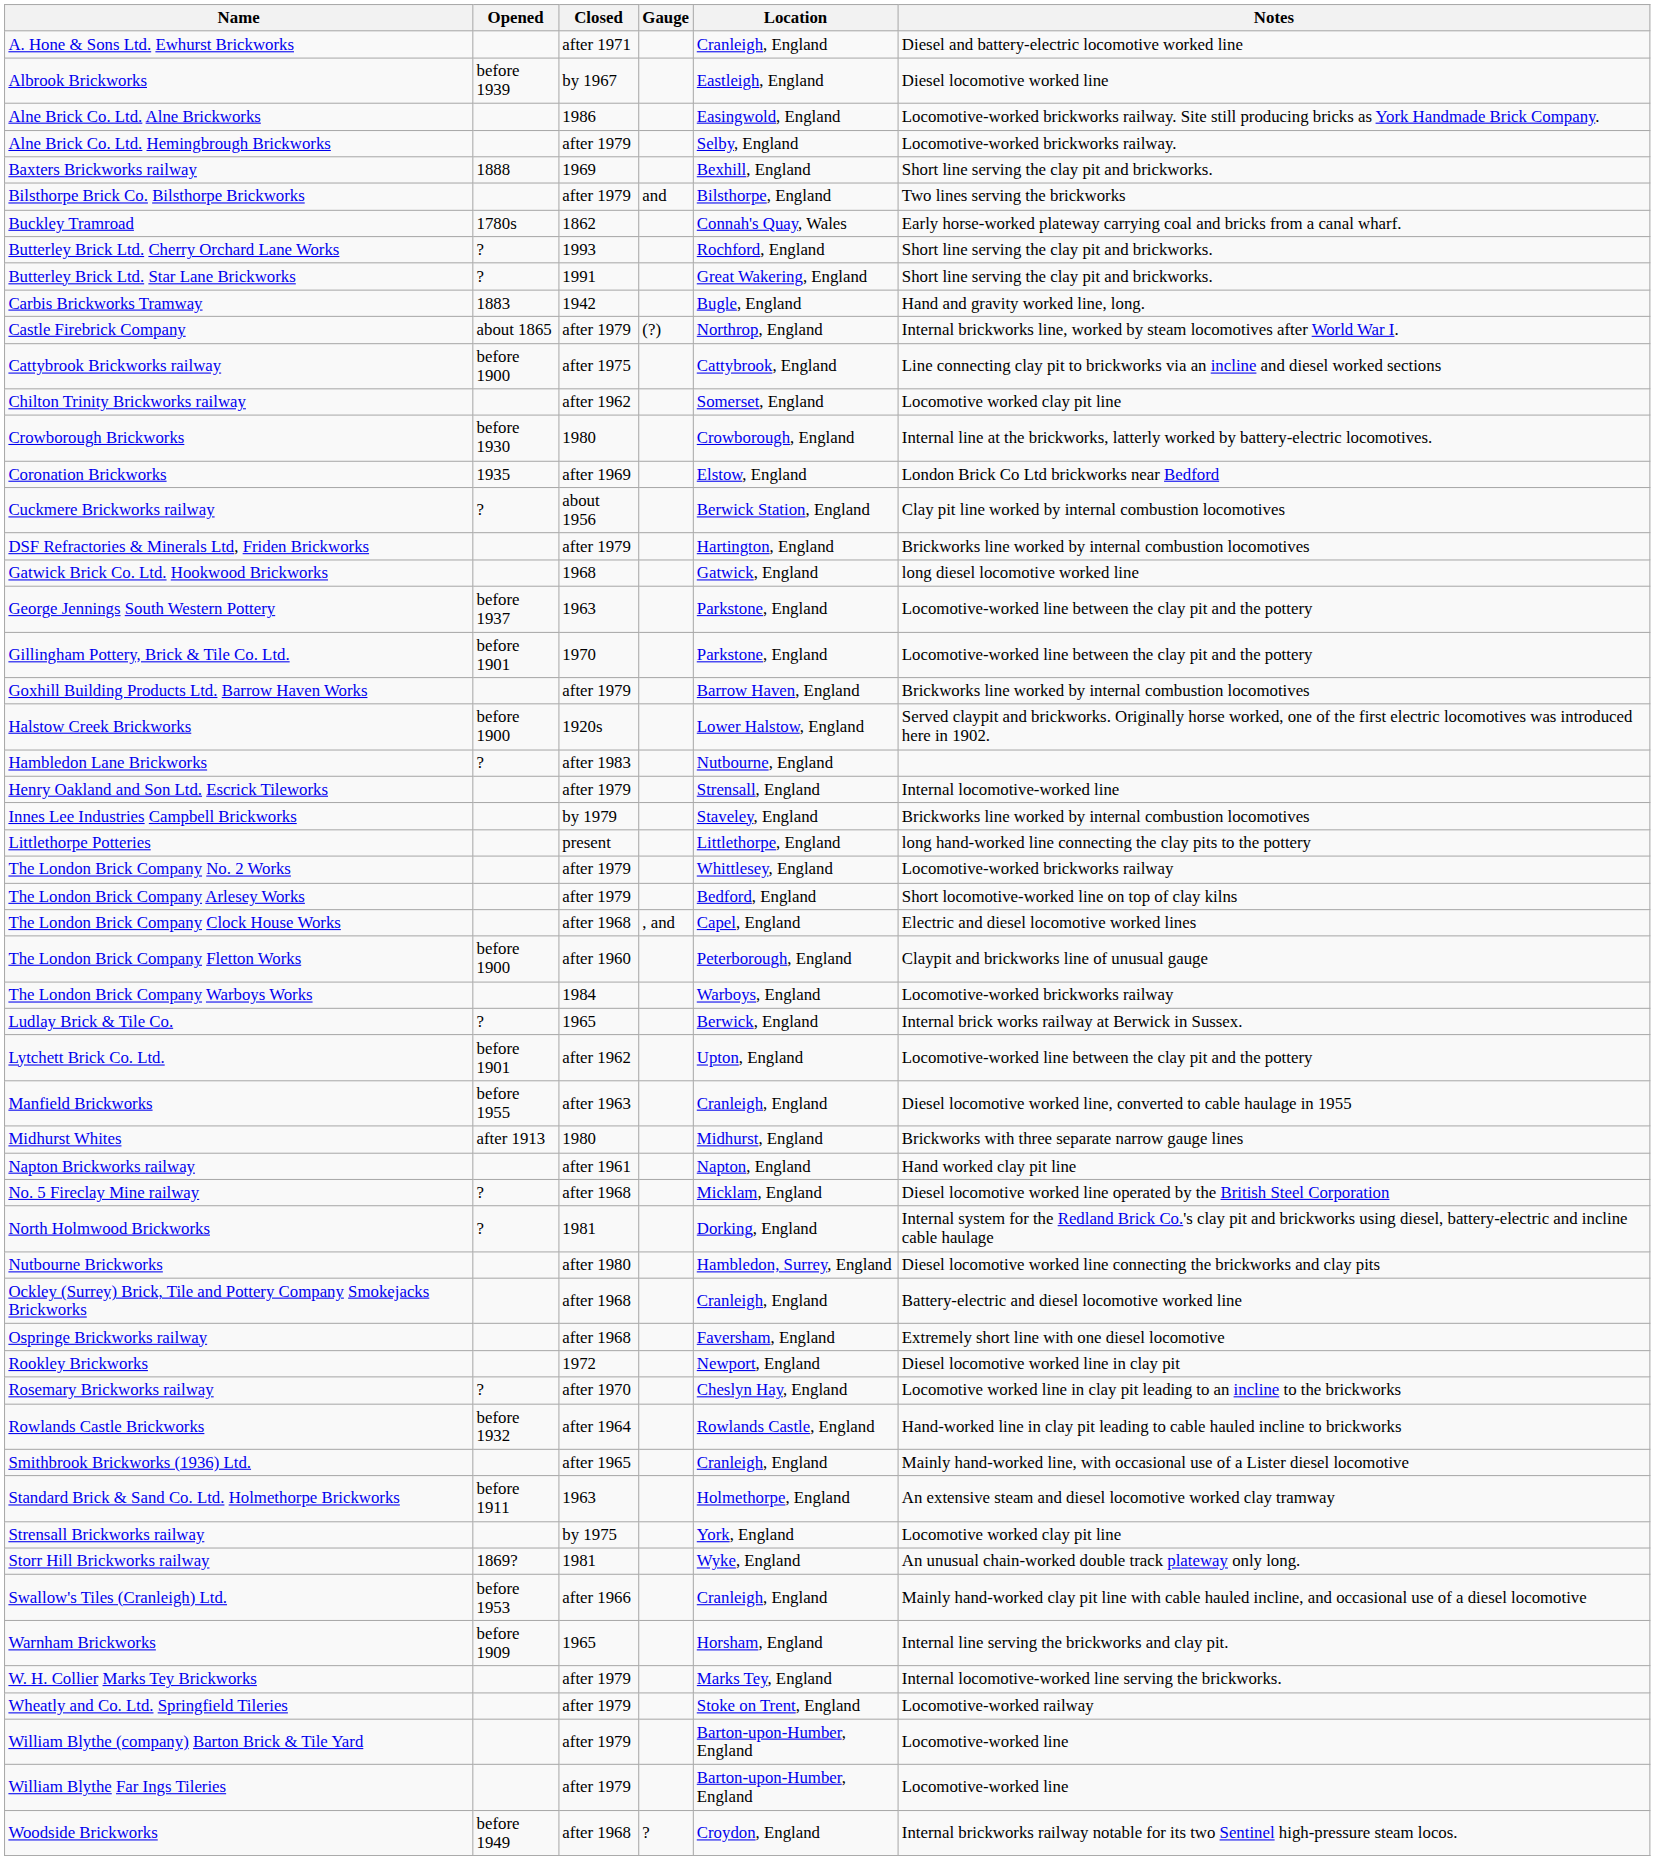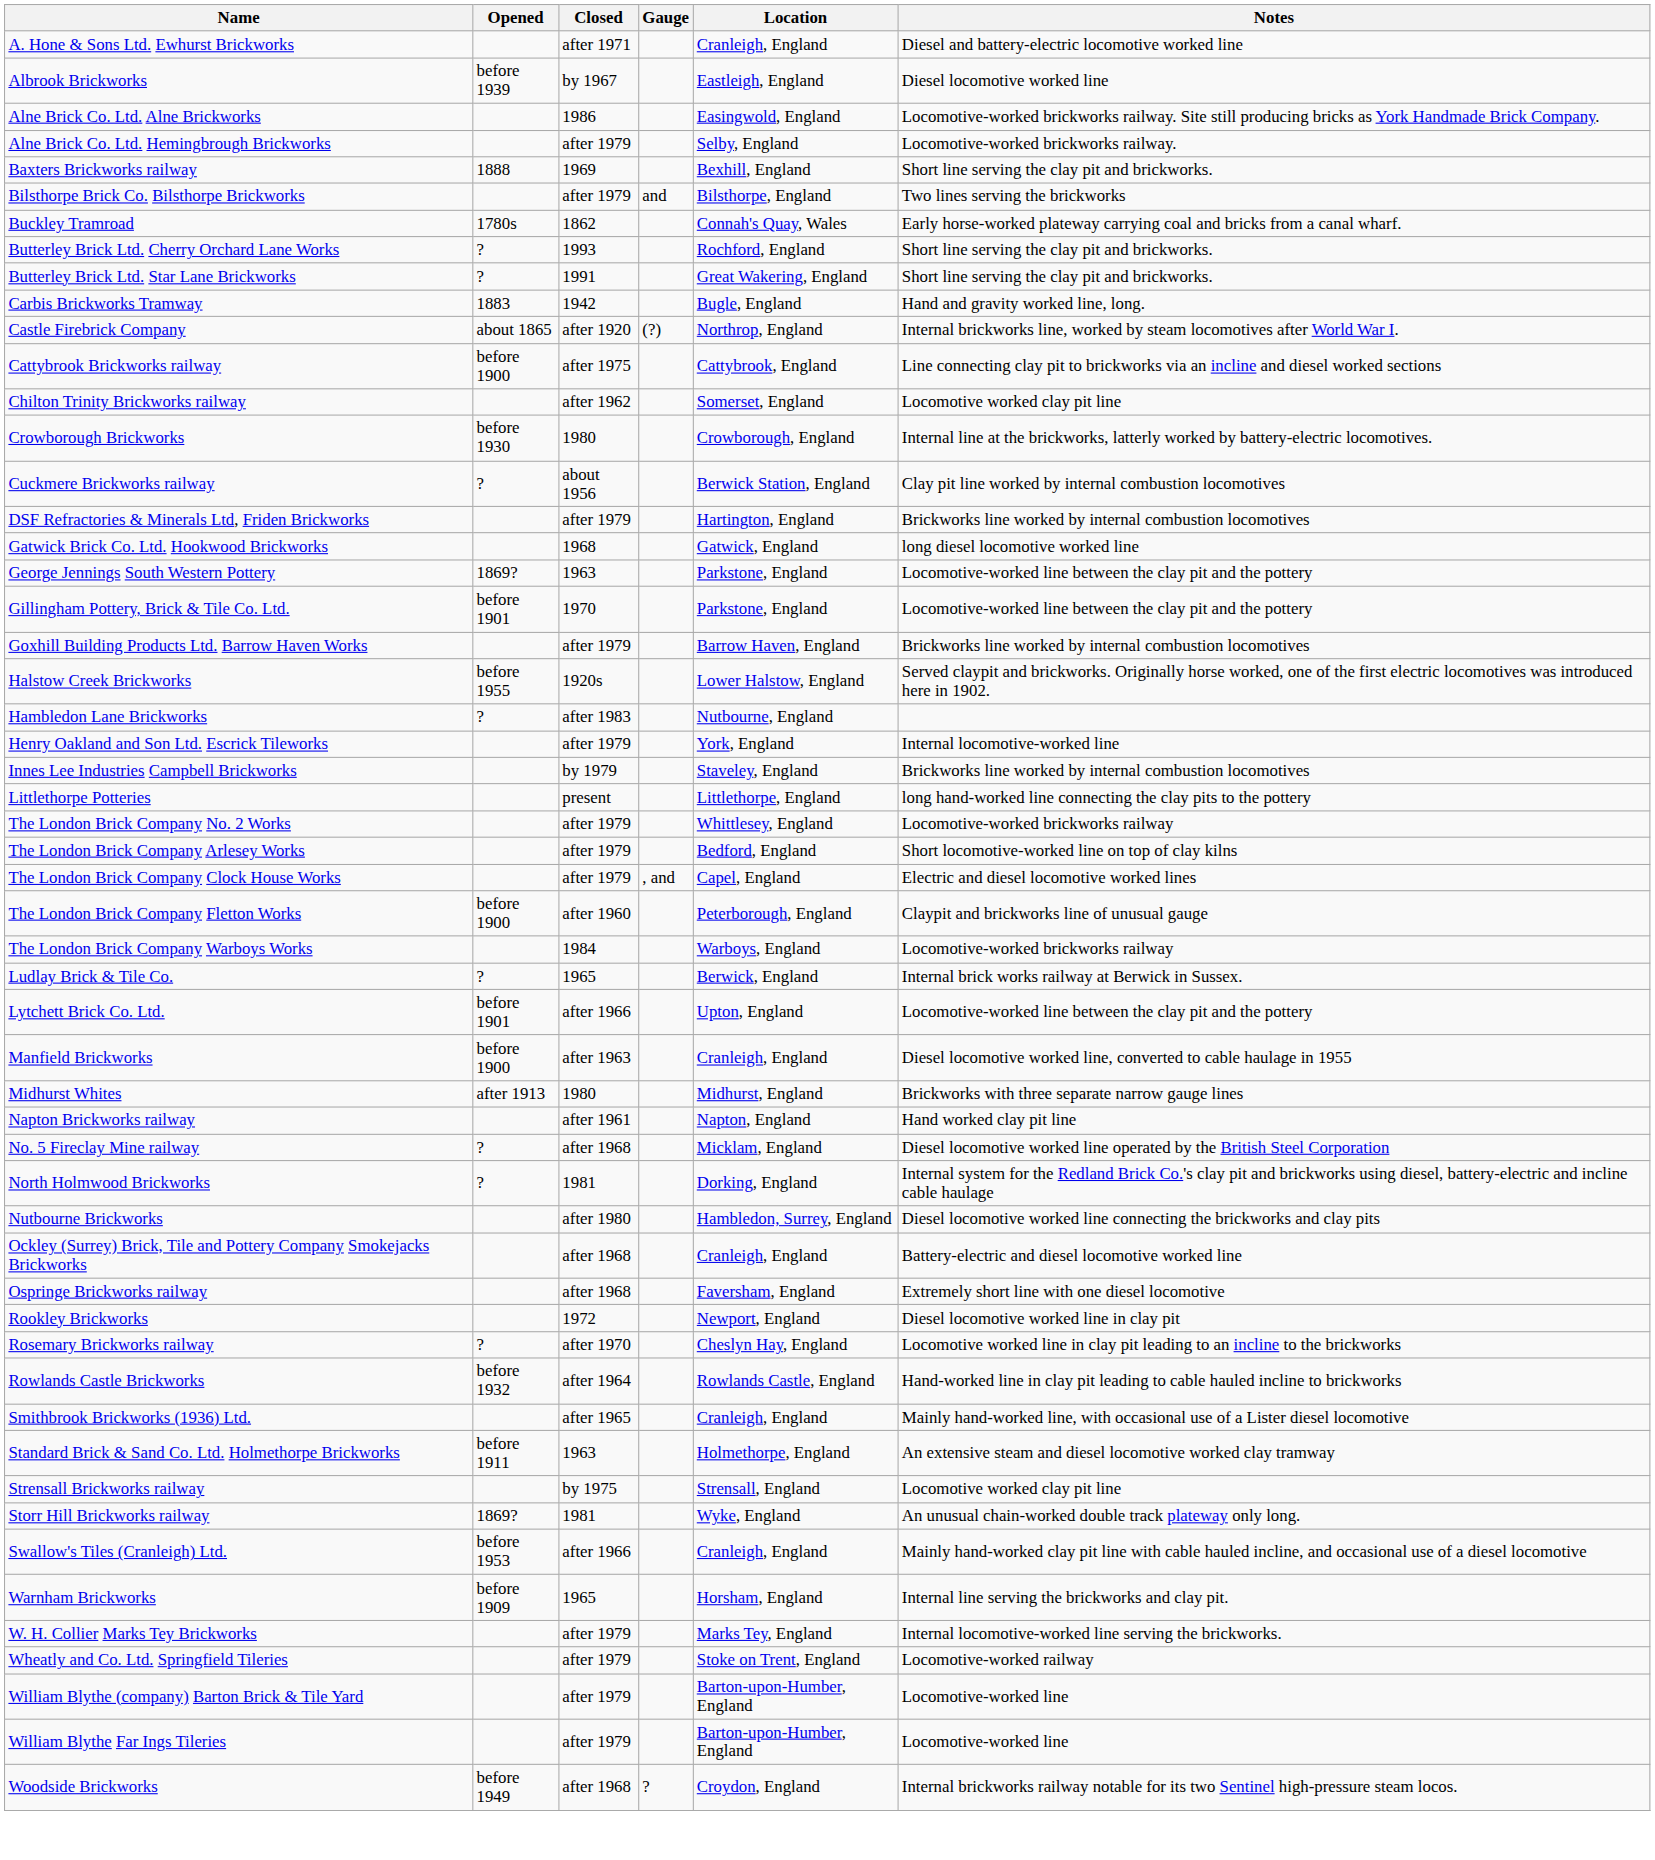Castle Firebrick Company | Closed: after 1979 -> after 1920
- row: Coronation Brickworks | 1935 | after 1969 | Elstow, England | London Brick Co Ltd brickworks near Bedford
George Jennings South Western Pottery | Opened: before 1937 -> 1869?
Halstow Creek Brickworks | Opened: before 1900 -> before 1955
Henry Oakland and Son Ltd. Escrick Tileworks | Location: Strensall, England -> York, England
The London Brick Company Clock House Works | Closed: after 1968 -> after 1979
Lytchett Brick Co. Ltd. | Closed: after 1962 -> after 1966
Manfield Brickworks | Opened: before 1955 -> before 1900
Strensall Brickworks railway | Location: York, England -> Strensall, England
